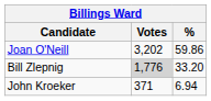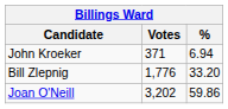rows swapped: Joan O'Neill <-> John Kroeker
Bill Zlepnig | Votes: lightgrey background -> no background
